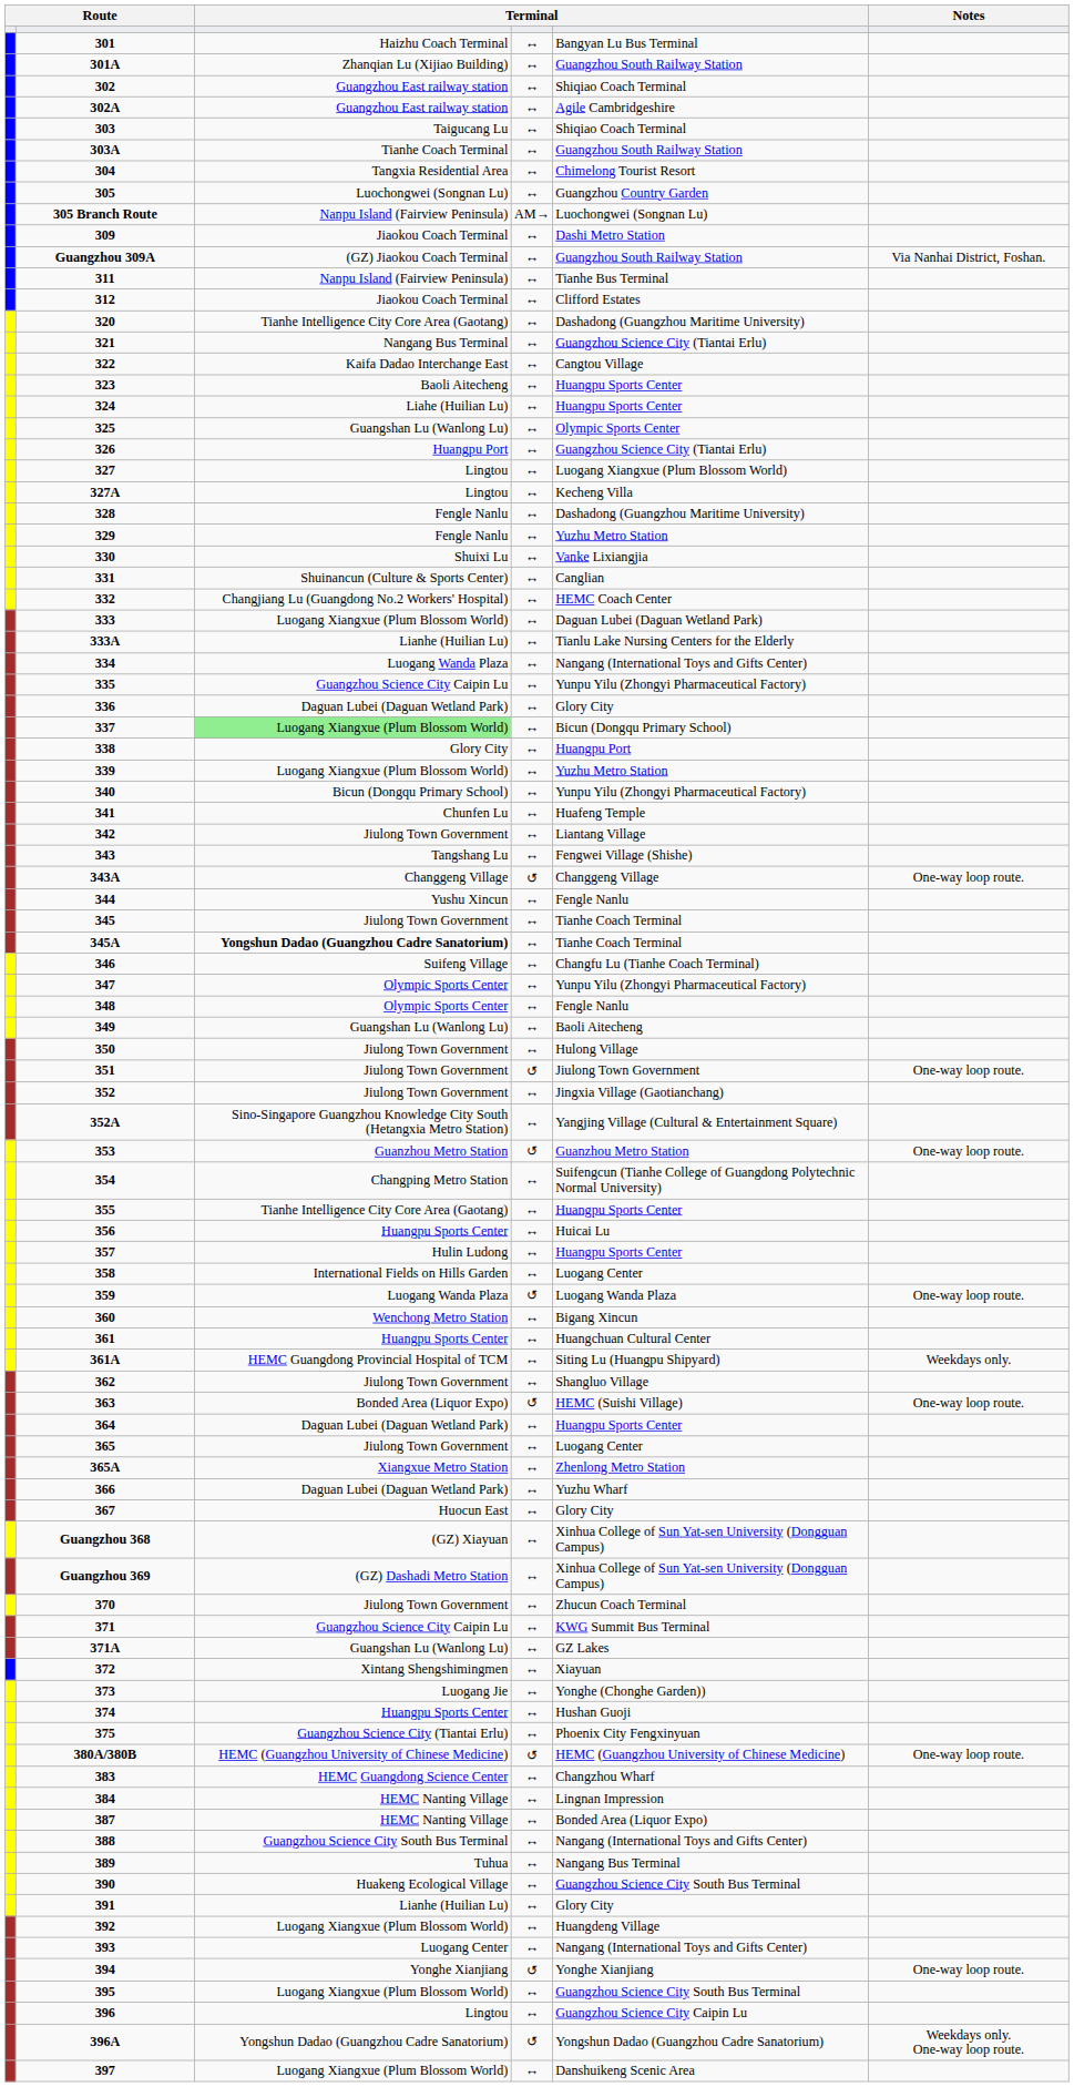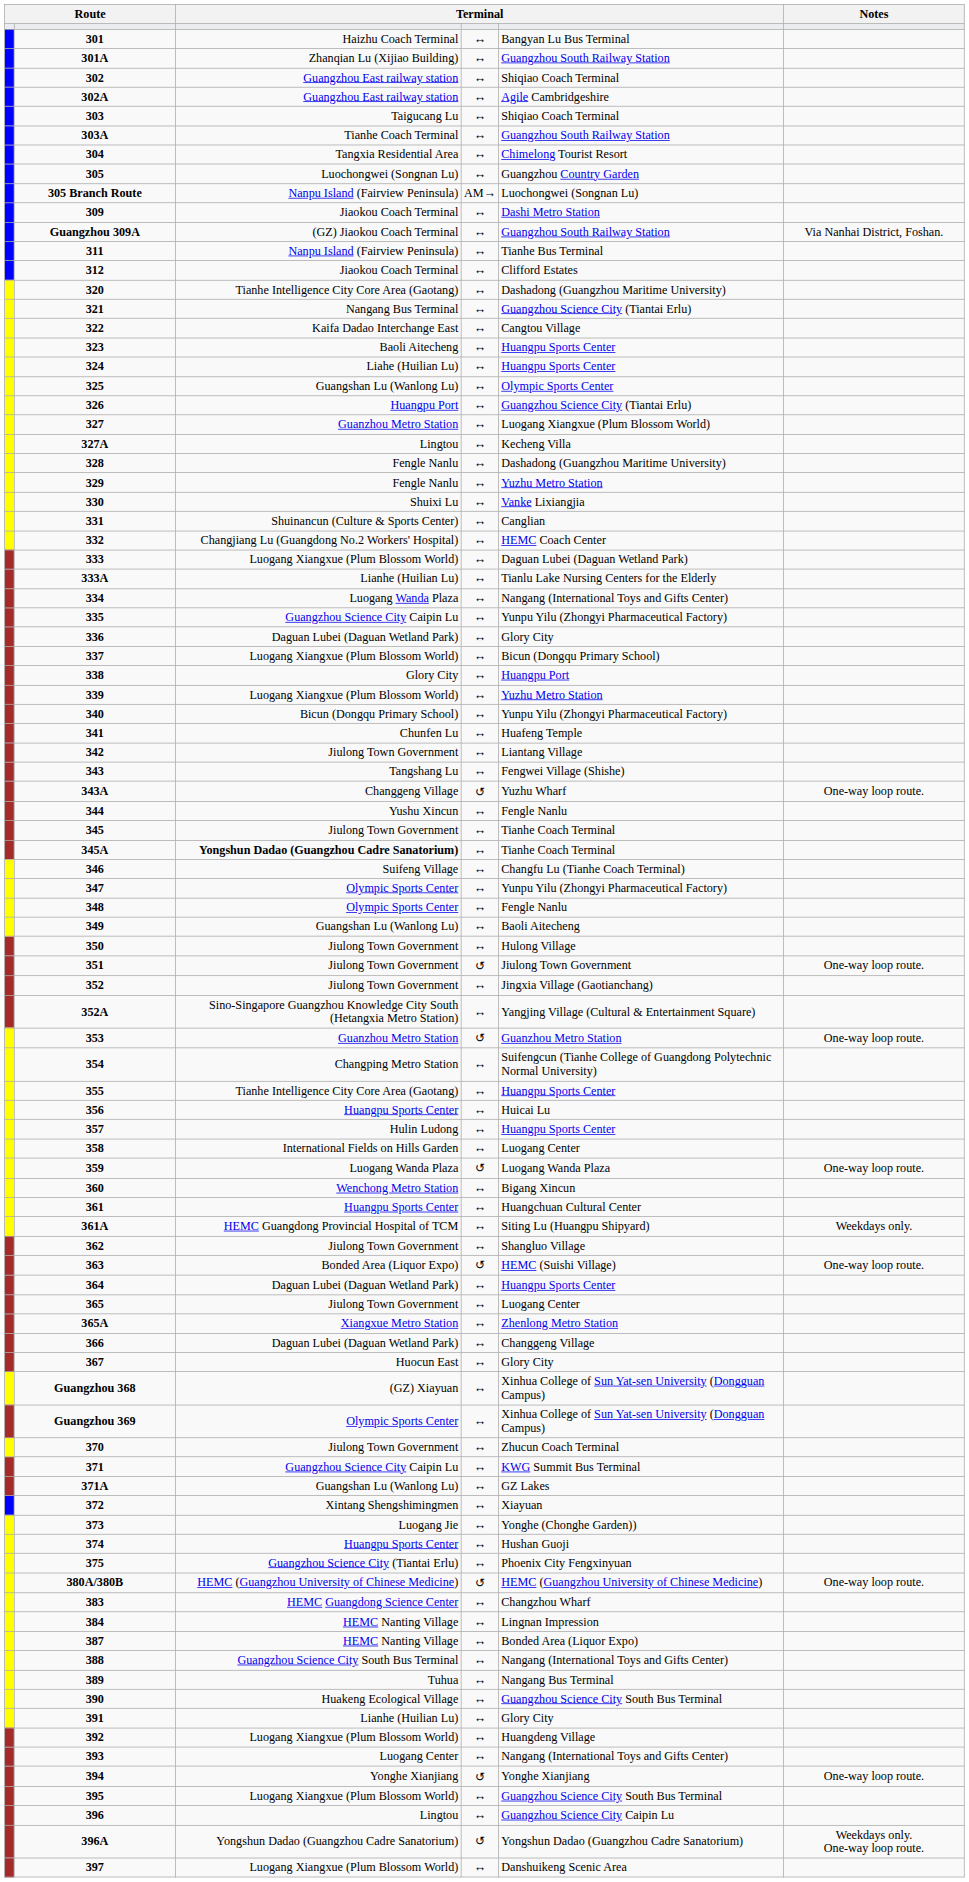327 | column 3: Lingtou -> Guanzhou Metro Station
337 | column 3: lightgreen background -> no background
343A | column 5: Changgeng Village -> Yuzhu Wharf
366 | column 5: Yuzhu Wharf -> Changgeng Village
Guangzhou 369 | column 3: (GZ) Dashadi Metro Station -> Olympic Sports Center
